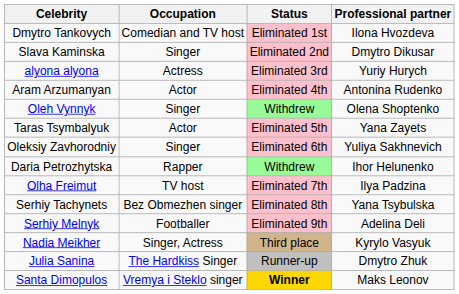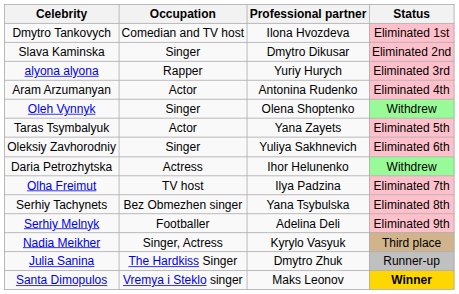columns swapped: Professional partner <-> Status
alyona alyona | Occupation: Actress -> Rapper
Daria Petrozhytska | Occupation: Rapper -> Actress
